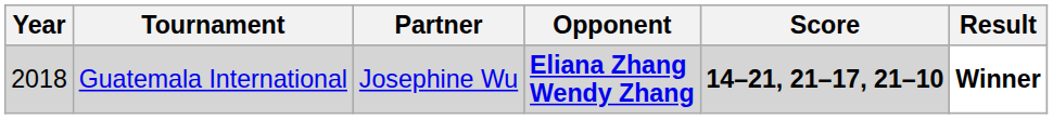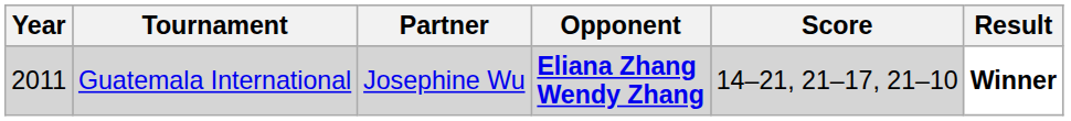Guatemala International | Year: 2018 -> 2011
Guatemala International | Score: bold -> normal
